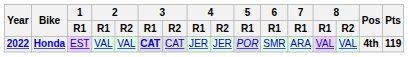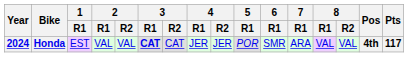Honda | Year: 2022 -> 2024
Honda | Pts: 119 -> 117
